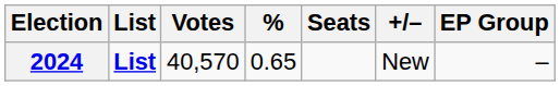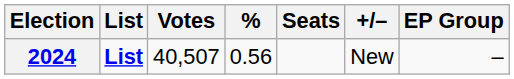2024 | Votes: 40,570 -> 40,507
2024 | %: 0.65 -> 0.56
